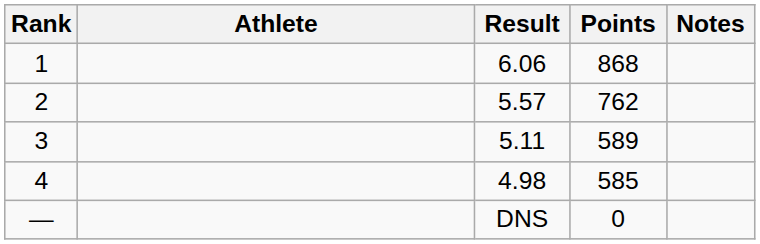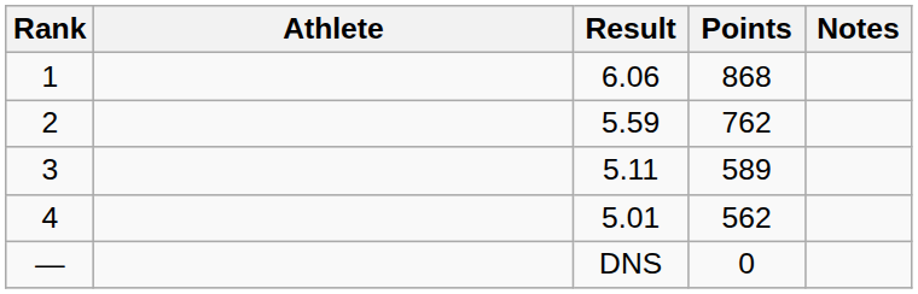2 | Result: 5.57 -> 5.59
4 | Result: 4.98 -> 5.01
4 | Points: 585 -> 562
